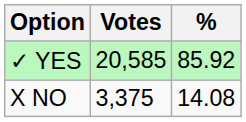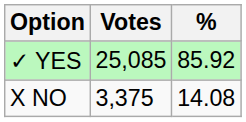✓ YES | Votes: 20,585 -> 25,085
